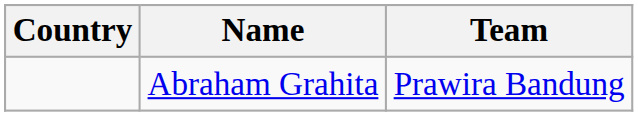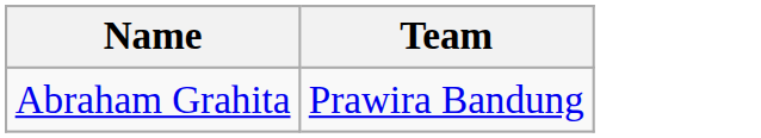- column: Country
